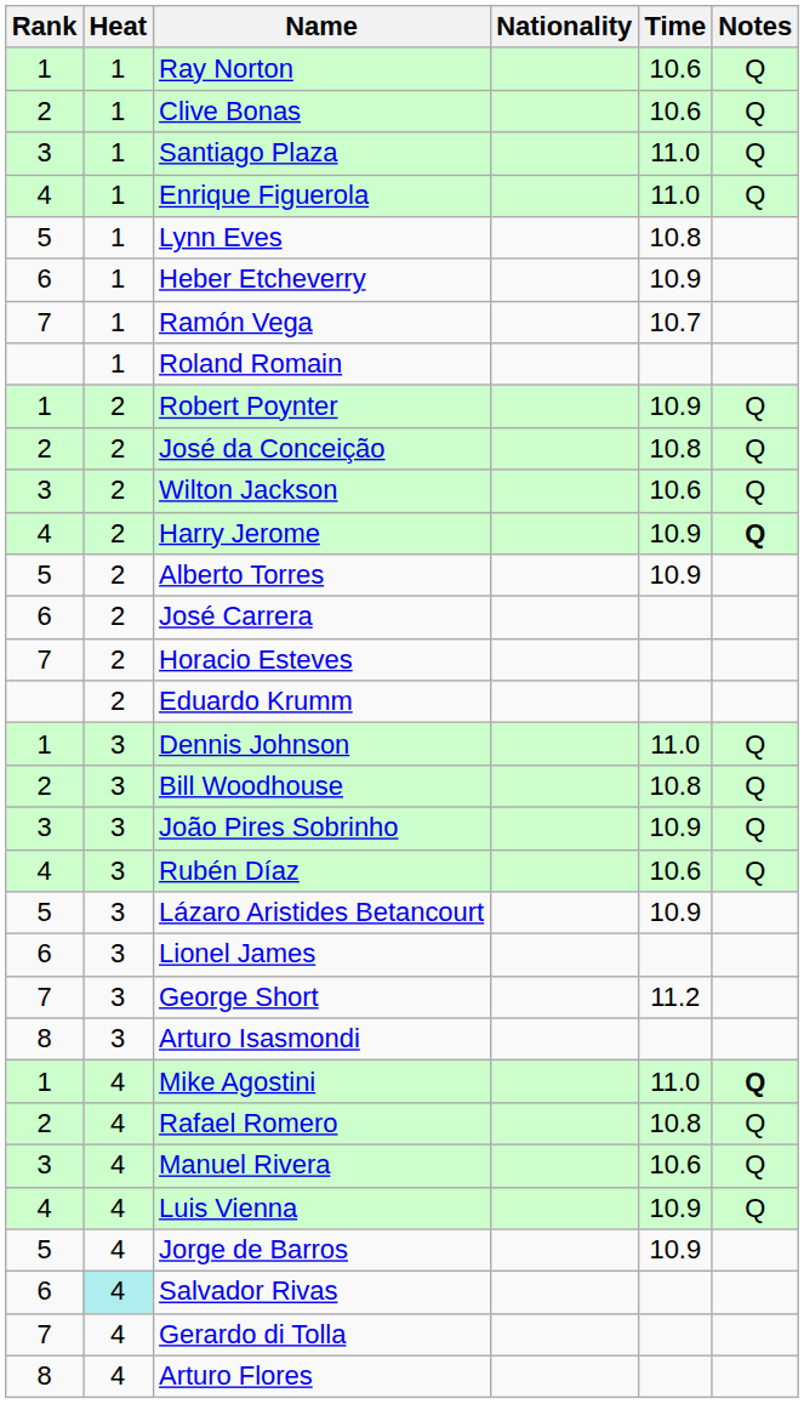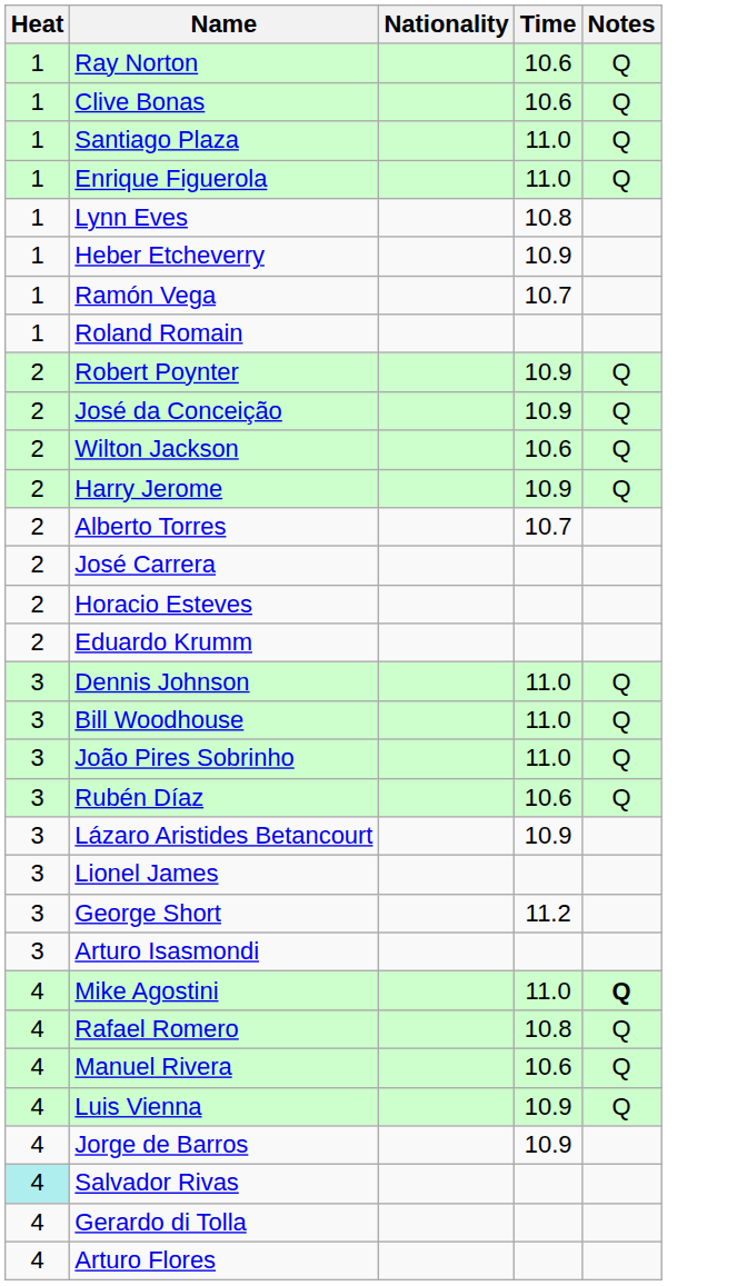- column: Rank | 1 | 2 | 3 | 4 | 5 | 6 | 7 | 1 | 2 | 3 | 4 | 5 | 6 | 7 | 1 | 2 | 3 | 4 | 5 | 6 | 7 | 8 | 1 | 2 | 3 | 4 | 5 | 6 | 7 | 8
José da Conceição | Time: 10.8 -> 10.9
Harry Jerome | Notes: bold -> normal
Alberto Torres | Time: 10.9 -> 10.7
Bill Woodhouse | Time: 10.8 -> 11.0
João Pires Sobrinho | Time: 10.9 -> 11.0
